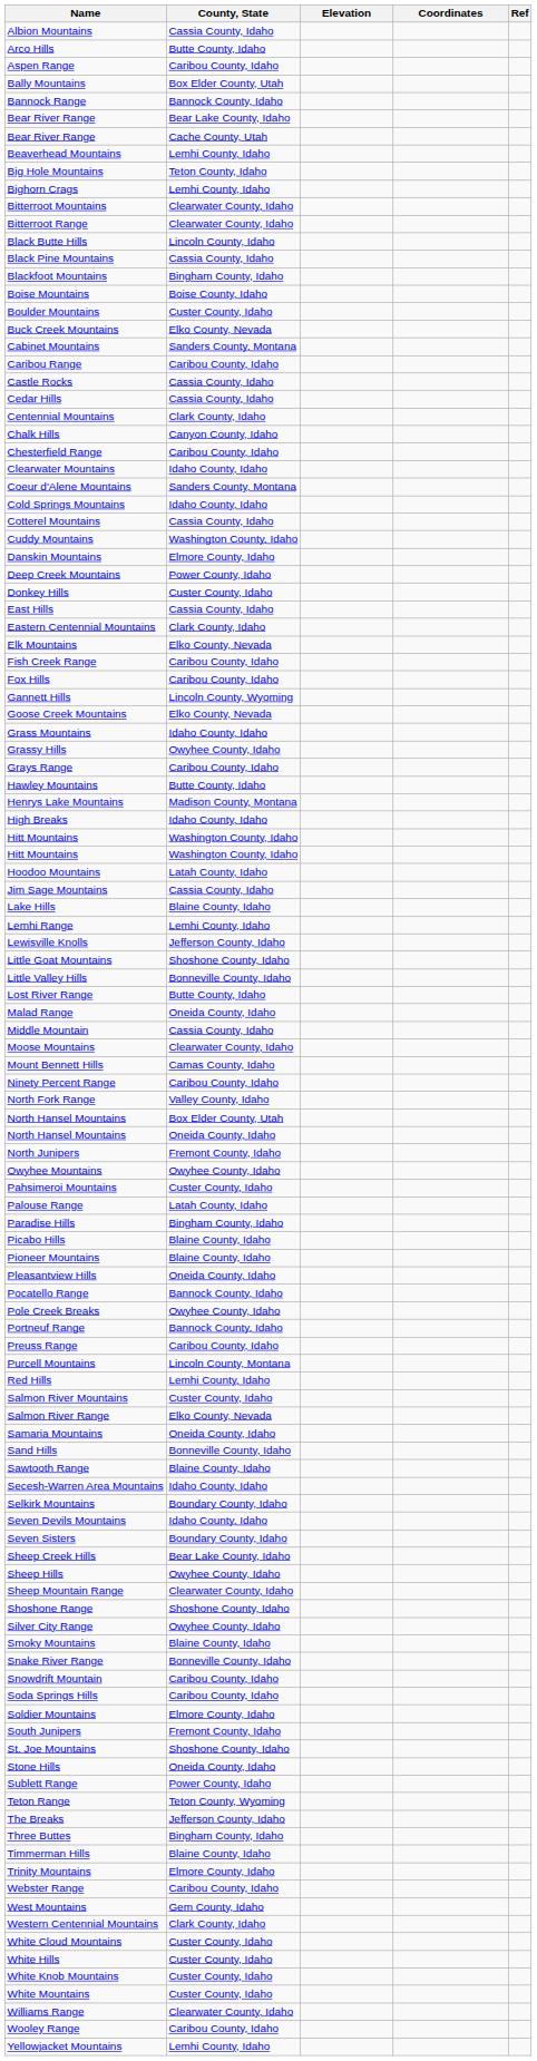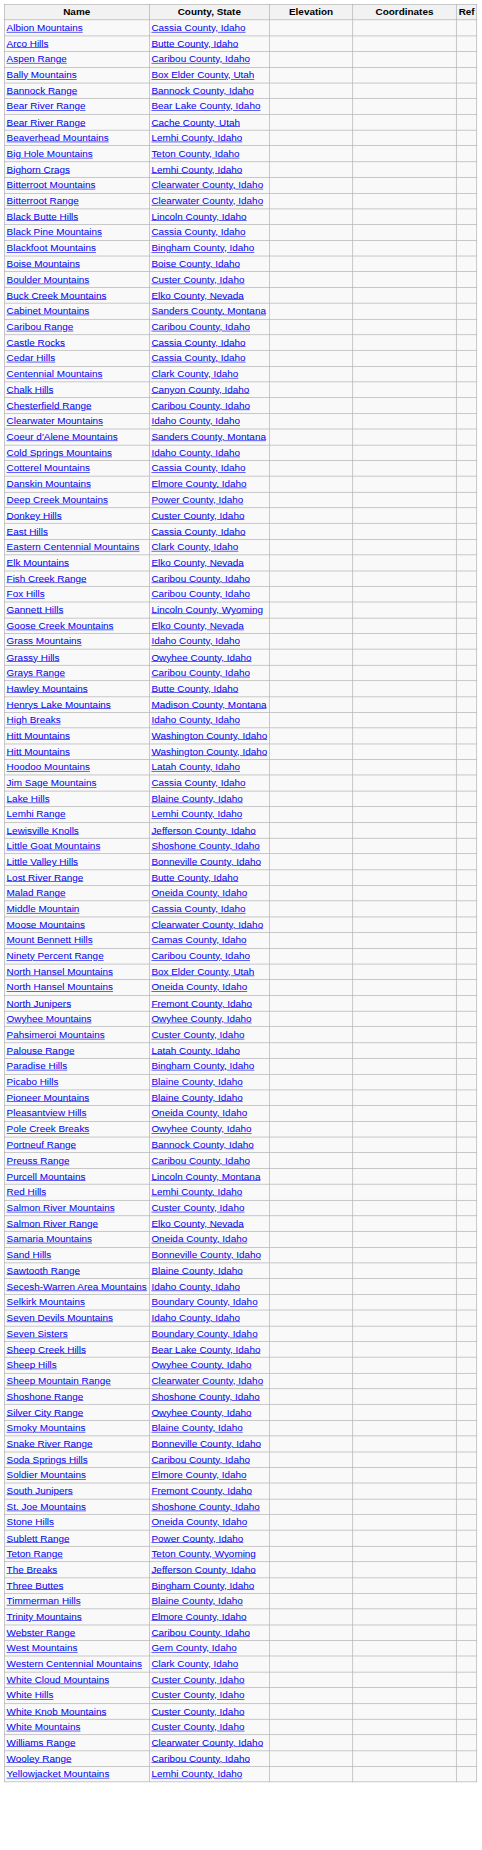- row: Cuddy Mountains | Washington County, Idaho
- row: North Fork Range | Valley County, Idaho
- row: Pocatello Range | Bannock County, Idaho
- row: Snowdrift Mountain | Caribou County, Idaho
